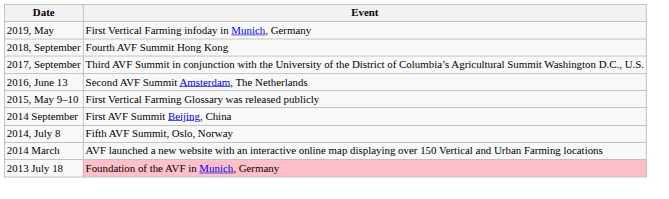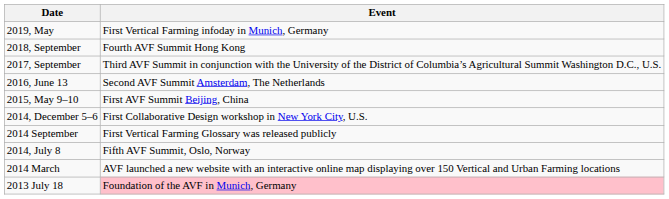2015, May 9–10 | Event: First Vertical Farming Glossary was released publicly -> First AVF Summit Beijing, China
+ row: 2014, December 5–6 | First Collaborative Design workshop in New York City, U.S.
2014 September | Event: First AVF Summit Beijing, China -> First Vertical Farming Glossary was released publicly
